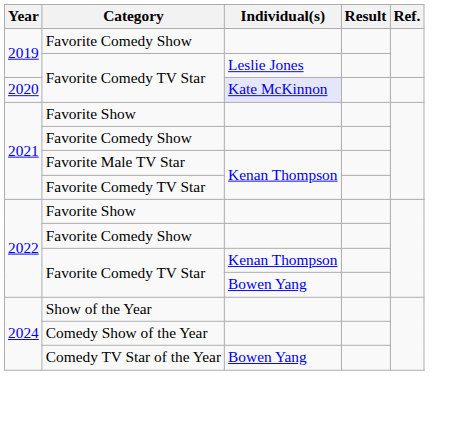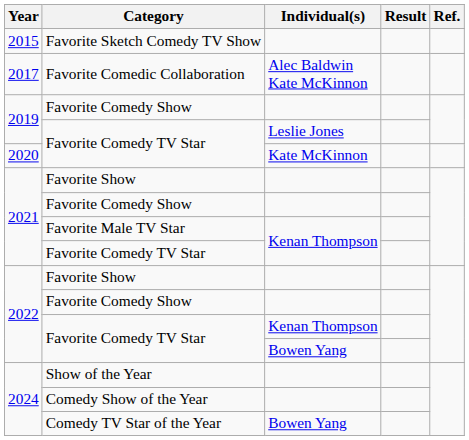+ row: 2015 | Favorite Sketch Comedy TV Show
+ row: 2017 | Favorite Comedic Collaboration | Alec Baldwin Kate McKinnon
2020 / Favorite Comedy TV Star | Individual(s): lavender background -> no background
